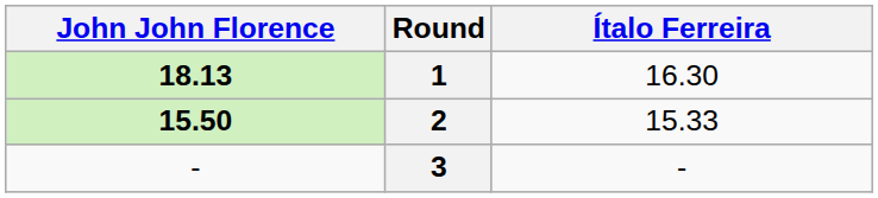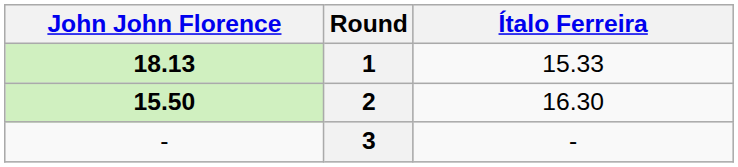1 | Ítalo Ferreira: 16.30 -> 15.33
2 | Ítalo Ferreira: 15.33 -> 16.30
